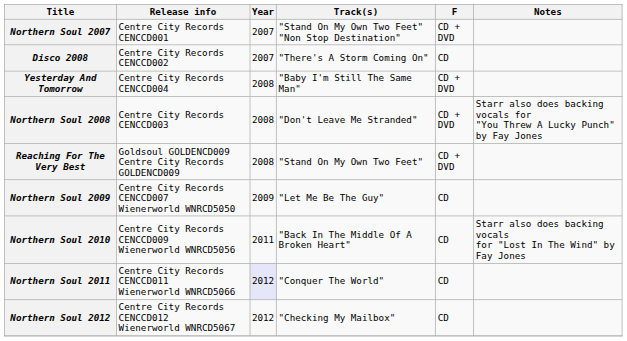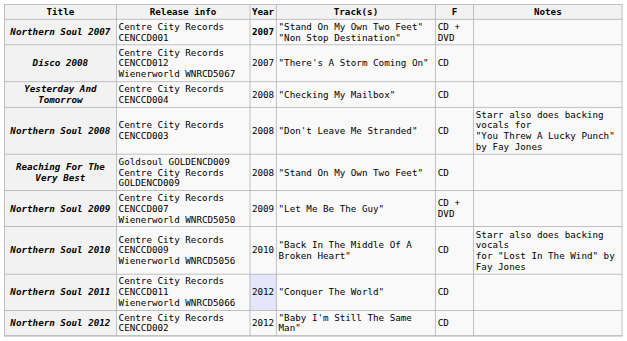Northern Soul 2007 | Year: normal -> bold
Disco 2008 | Release info: Centre City Records CENCCD002 -> Centre City Records CENCCD012 Wienerworld WNRCD5067
Yesterday And Tomorrow | Track(s): "Baby I'm Still The Same Man" -> "Checking My Mailbox"
Yesterday And Tomorrow | F: CD + DVD -> CD
Northern Soul 2008 | F: CD + DVD -> CD
Reaching For The Very Best | F: CD + DVD -> CD
Northern Soul 2009 | F: CD -> CD + DVD
Northern Soul 2010 | Year: 2011 -> 2010
Northern Soul 2012 | Release info: Centre City Records CENCCD012 Wienerworld WNRCD5067 -> Centre City Records CENCCD002
Northern Soul 2012 | Track(s): "Checking My Mailbox" -> "Baby I'm Still The Same Man"
